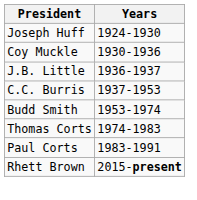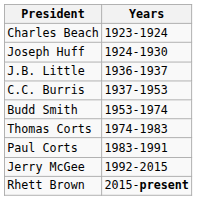+ row: Charles Beach | 1923-1924
- row: Coy Muckle | 1930-1936
+ row: Jerry McGee | 1992-2015
